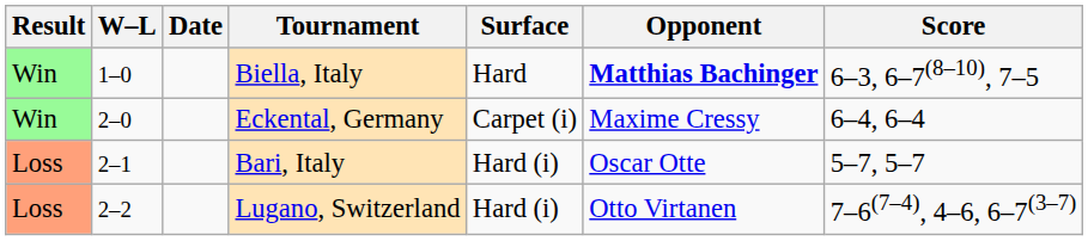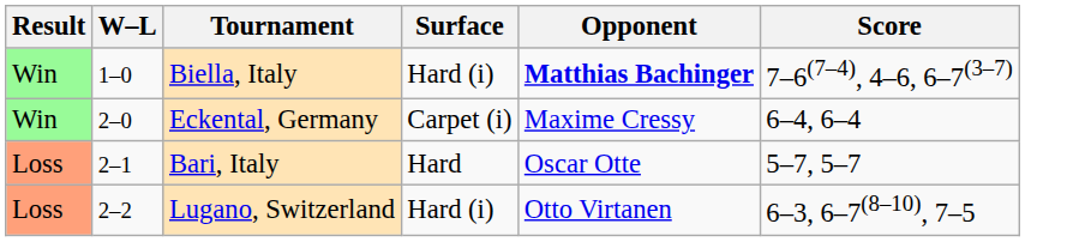- column: Date
Biella, Italy | Surface: Hard -> Hard (i)
Biella, Italy | Score: 6–3, 6–7(8–10), 7–5 -> 7–6(7–4), 4–6, 6–7(3–7)
Bari, Italy | Surface: Hard (i) -> Hard
Lugano, Switzerland | Score: 7–6(7–4), 4–6, 6–7(3–7) -> 6–3, 6–7(8–10), 7–5
